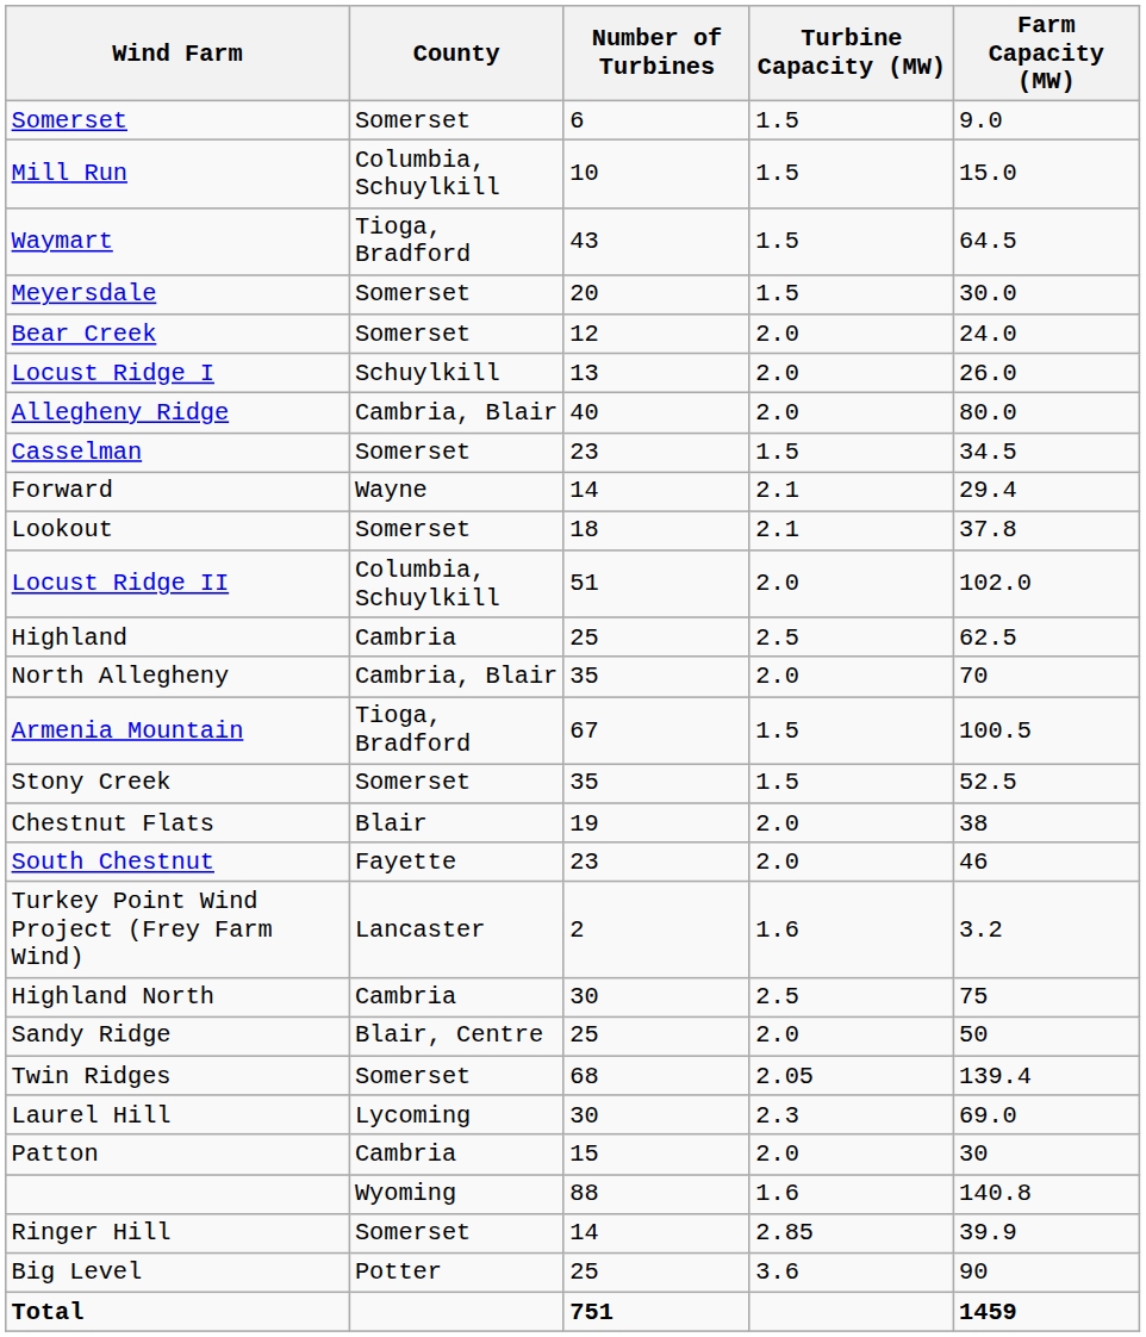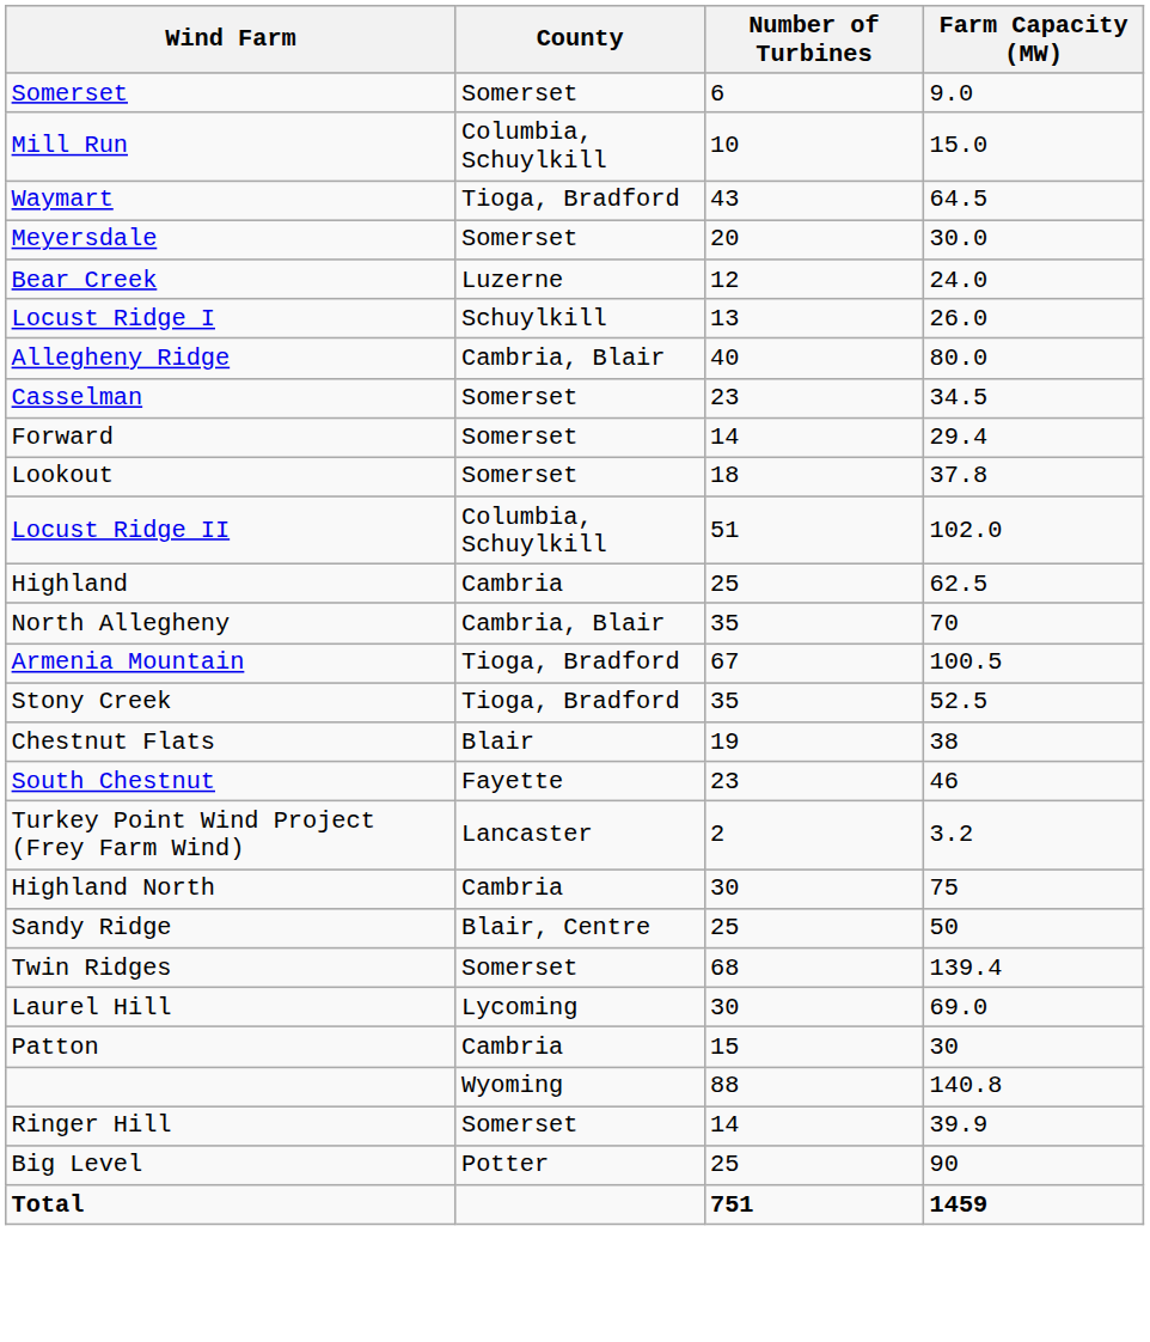- column: Turbine Capacity (MW) | 1.5 | 1.5 | 1.5 | 1.5 | 2.0 | 2.0 | 2.0 | 1.5 | 2.1 | 2.1 | 2.0 | 2.5 | 2.0 | 1.5 | 1.5 | 2.0 | 2.0 | 1.6 | 2.5 | 2.0 | 2.05 | 2.3 | 2.0 | 1.6 | 2.85 | 3.6
Bear Creek | County: Somerset -> Luzerne
Forward | County: Wayne -> Somerset
Stony Creek | County: Somerset -> Tioga, Bradford
